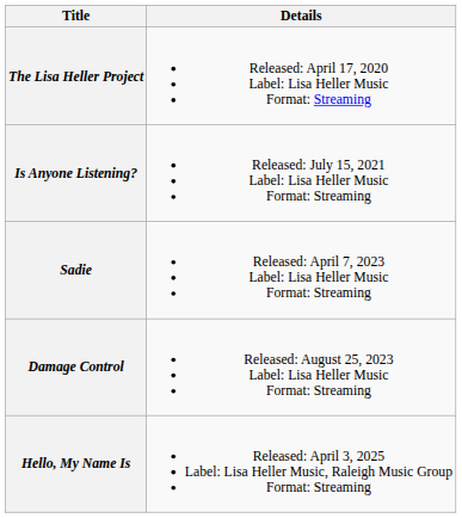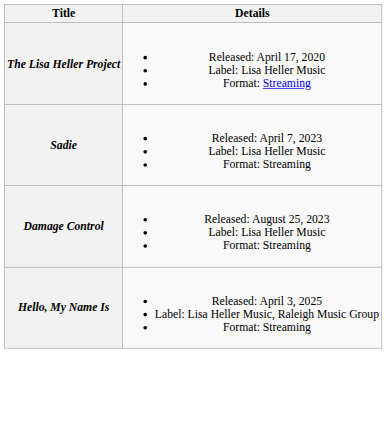- row: Is Anyone Listening? | Released: July 15, 2021 Label: Lisa Heller Music Format: Streaming
